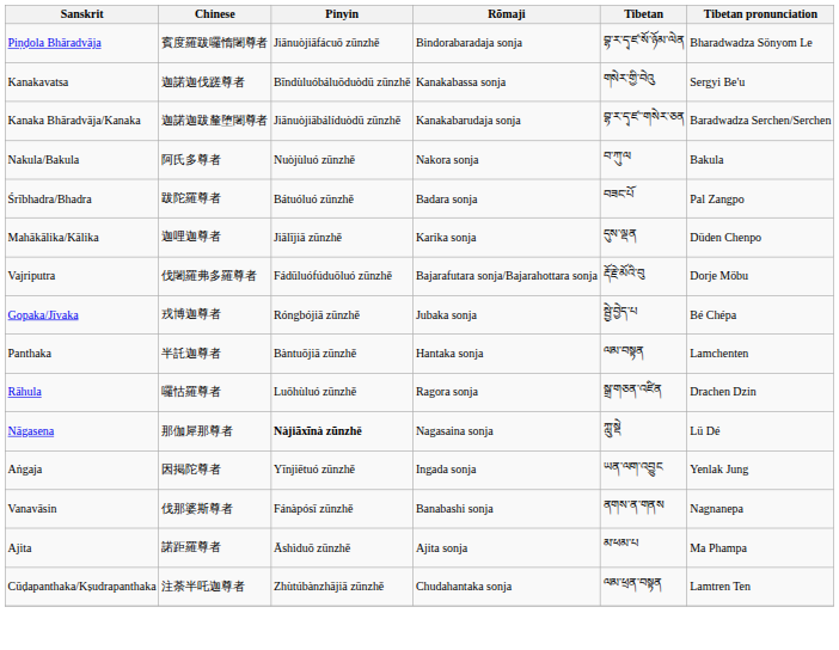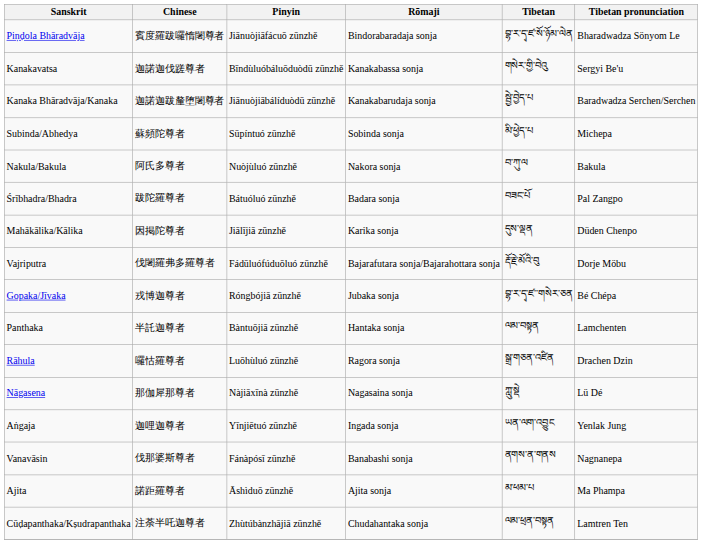Kanaka Bhāradvāja/Kanaka | Tibetan: བྷ་ར་དྭ་ཛ་་གསེར་ཅན -> སྦྱེ་བྱེད་པ
+ row: Subinda/Abhedya | 蘇頻陀尊者 | Sūpíntuó zūnzhě | Sobinda sonja | མི་ཕྱེད་པ | Michepa
Mahākālika/Kālika | Chinese: 迦哩迦尊者 -> 因掲陀尊者
Gopaka/Jīvaka | Tibetan: སྦྱེ་བྱེད་པ -> བྷ་ར་དྭ་ཛ་་གསེར་ཅན
Nāgasena | Pinyin: bold -> normal
Aṅgaja | Chinese: 因掲陀尊者 -> 迦哩迦尊者
